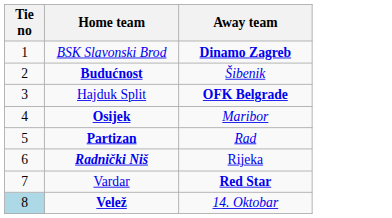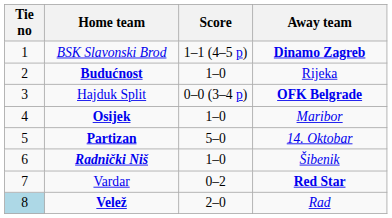+ column: Score | 1–1 (4–5 p) | 1–0 | 0–0 (3–4 p) | 1–0 | 5–0 | 1–0 | 0–2 | 2–0
Budućnost | Away team: Šibenik -> Rijeka
Partizan | Away team: Rad -> 14. Oktobar
Radnički Niš | Away team: Rijeka -> Šibenik
Velež | Away team: 14. Oktobar -> Rad
